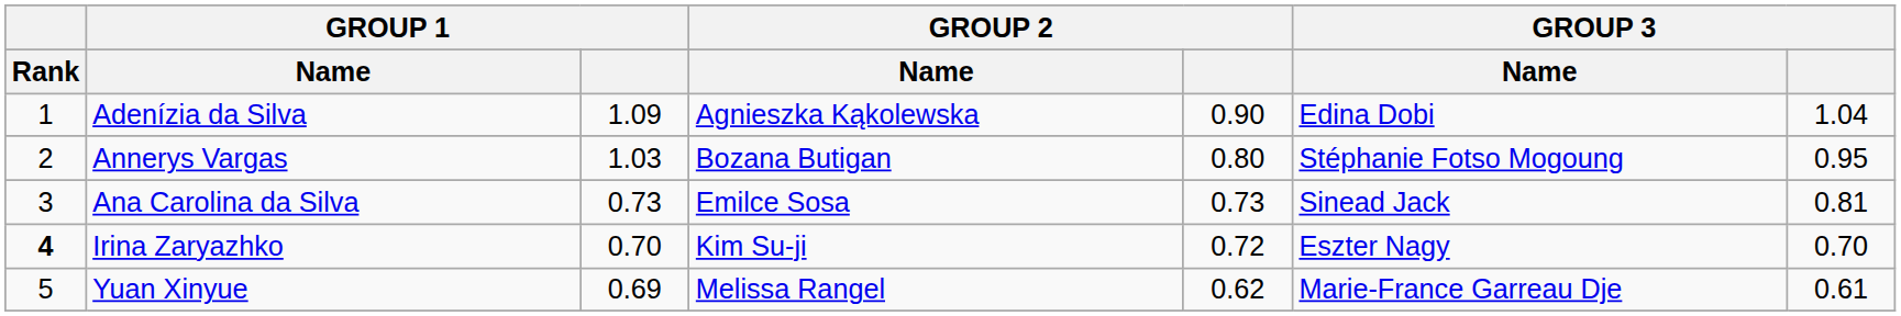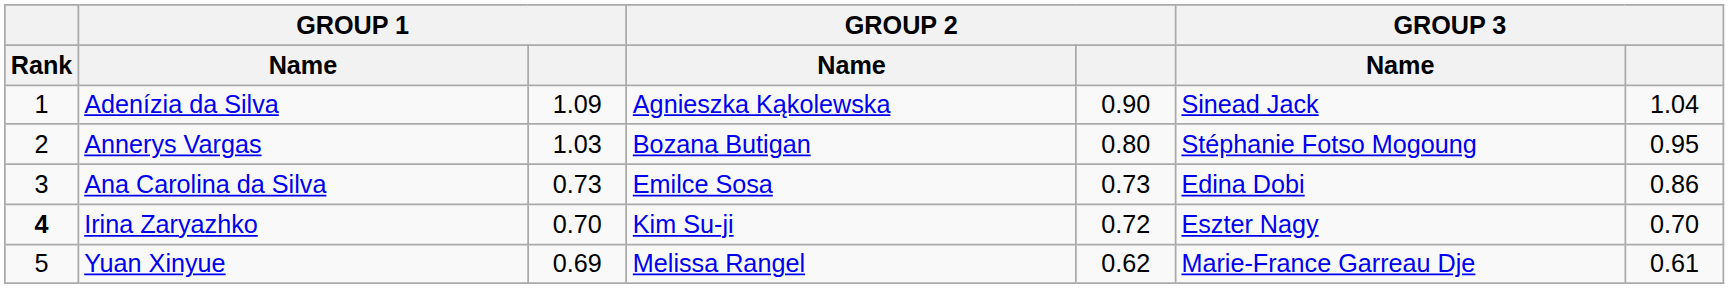Adenízia da Silva | GROUP 3 / Name: Edina Dobi -> Sinead Jack
Ana Carolina da Silva | GROUP 3 / Name: Sinead Jack -> Edina Dobi
Ana Carolina da Silva | GROUP 3: 0.81 -> 0.86
